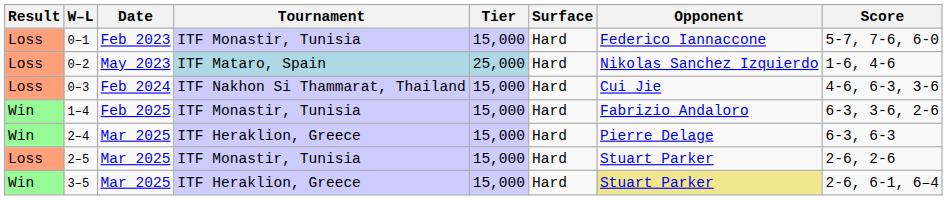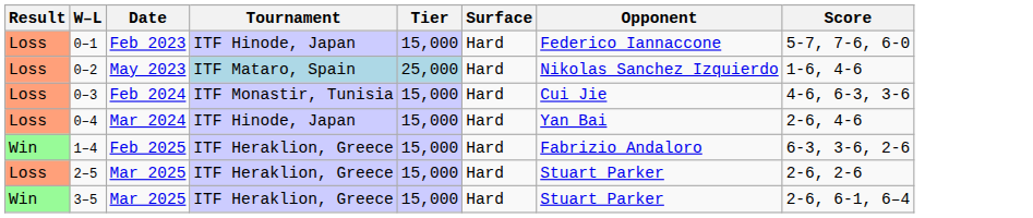0–1 | Tournament: ITF Monastir, Tunisia -> ITF Hinode, Japan
0–3 | Tournament: ITF Nakhon Si Thammarat, Thailand -> ITF Monastir, Tunisia
+ row: Loss | 0–4 | Mar 2024 | ITF Hinode, Japan | 15,000 | Hard | Yan Bai | 2-6, 4-6
1–4 | Tournament: ITF Monastir, Tunisia -> ITF Heraklion, Greece
- row: Win | 2–4 | Mar 2025 | ITF Heraklion, Greece | 15,000 | Hard | Pierre Delage | 6-3, 6-3
2–5 | Tournament: ITF Monastir, Tunisia -> ITF Heraklion, Greece
3–5 | Opponent: khaki background -> no background
